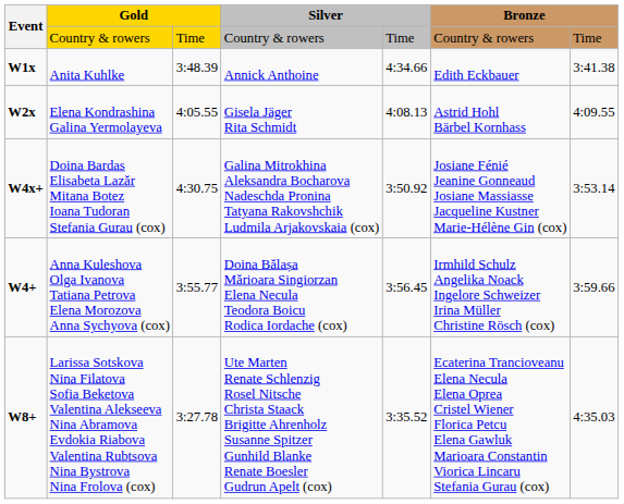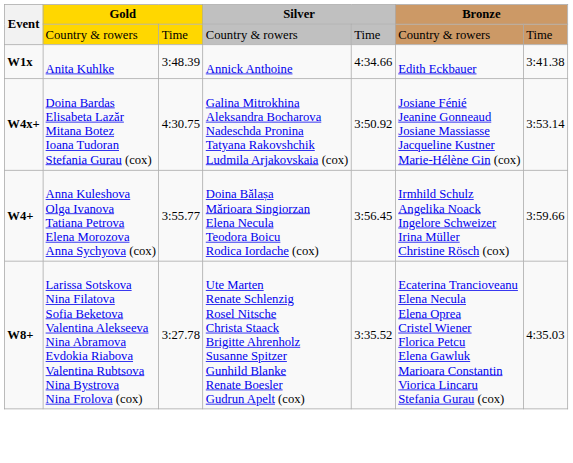- row: W2x | Elena Kondrashina Galina Yermolayeva | 4:05.55 | Gisela Jäger Rita Schmidt | 4:08.13 | Astrid Hohl Bärbel Kornhass | 4:09.55
